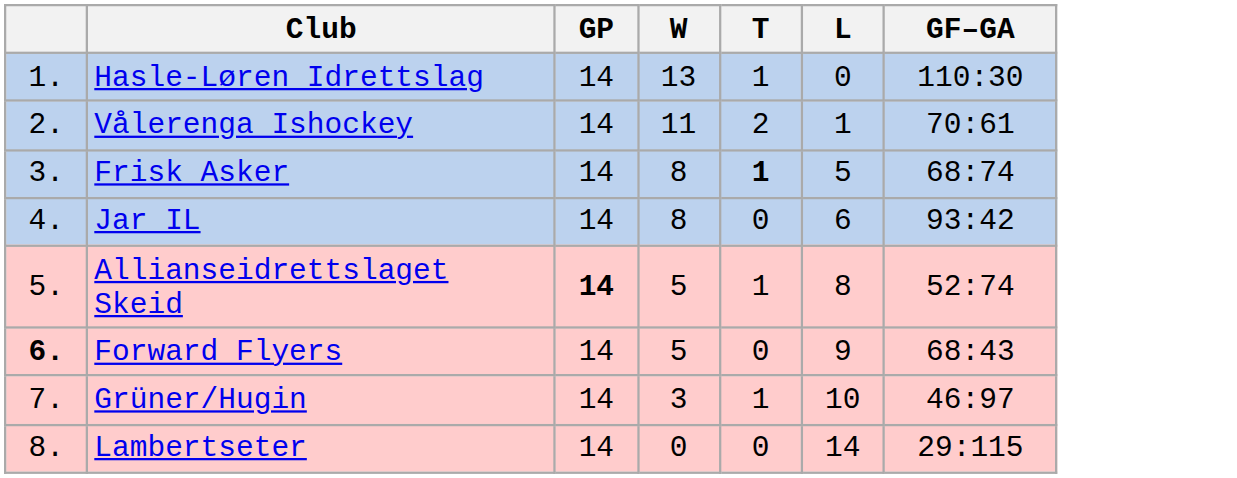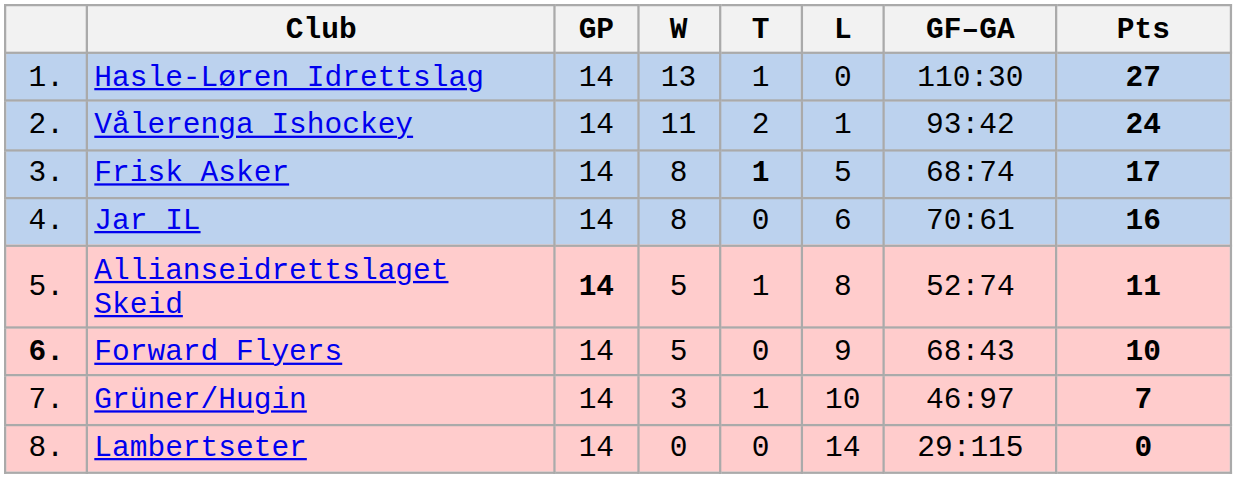+ column: Pts | 27 | 24 | 17 | 16 | 11 | 10 | 7 | 0
Vålerenga Ishockey | GF–GA: 70:61 -> 93:42
Jar IL | GF–GA: 93:42 -> 70:61
